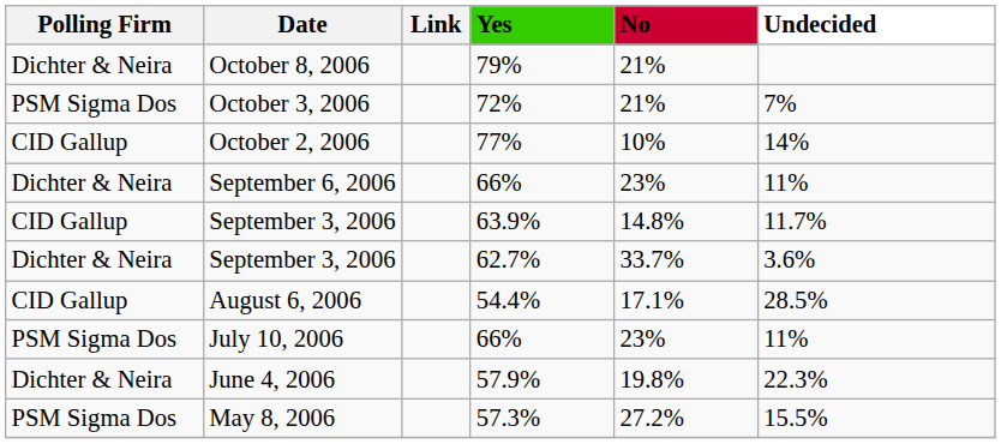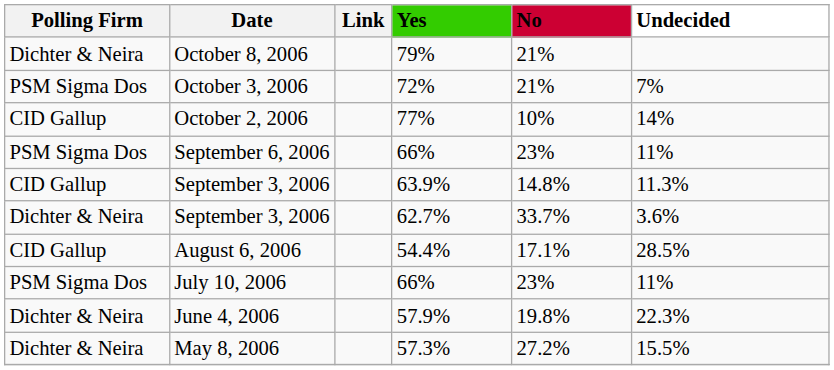September 6, 2006 | Polling Firm: Dichter & Neira -> PSM Sigma Dos
September 3, 2006 / 63.9% | Undecided: 11.7% -> 11.3%
May 8, 2006 | Polling Firm: PSM Sigma Dos -> Dichter & Neira
